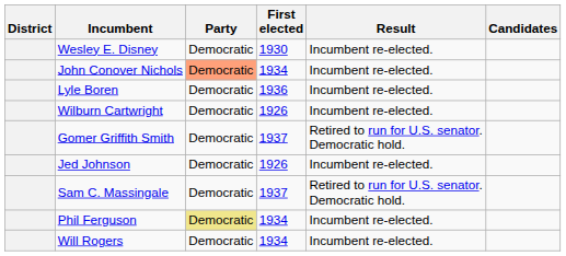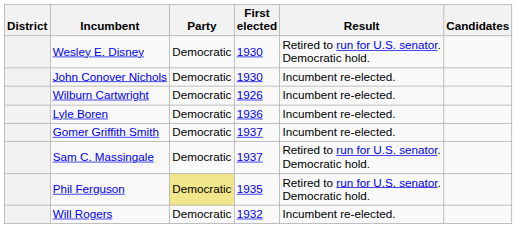Wesley E. Disney | Result: Incumbent re-elected. -> Retired to run for U.S. senator. Democratic hold.
John Conover Nichols | Party: lightsalmon background -> no background
John Conover Nichols | First elected: 1934 -> 1930
rows swapped: Wilburn Cartwright <-> Lyle Boren
Gomer Griffith Smith | Result: Retired to run for U.S. senator. Democratic hold. -> Incumbent re-elected.
- row: Jed Johnson | Democratic | 1926 | Incumbent re-elected.
Phil Ferguson | First elected: 1934 -> 1935
Phil Ferguson | Result: Incumbent re-elected. -> Retired to run for U.S. senator. Democratic hold.
Will Rogers | First elected: 1934 -> 1932
